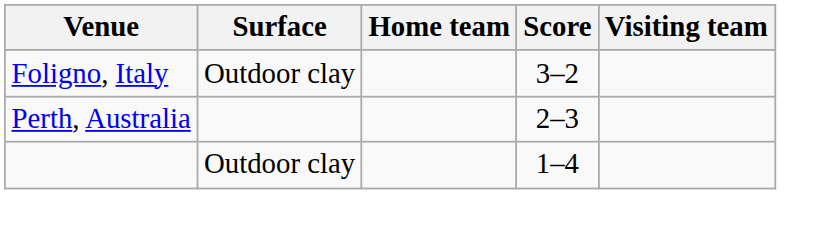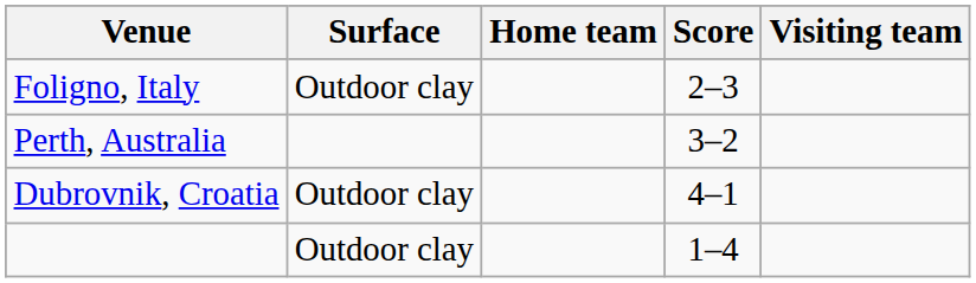Foligno, Italy | Score: 3–2 -> 2–3
Perth, Australia | Score: 2–3 -> 3–2
+ row: Dubrovnik, Croatia | Outdoor clay | 4–1
